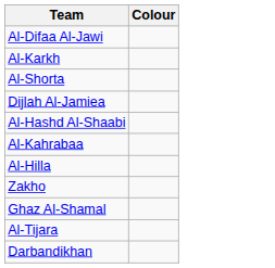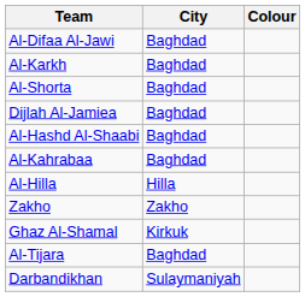+ column: City | Baghdad | Baghdad | Baghdad | Baghdad | Baghdad | Baghdad | Hilla | Zakho | Kirkuk | Baghdad | Sulaymaniyah
